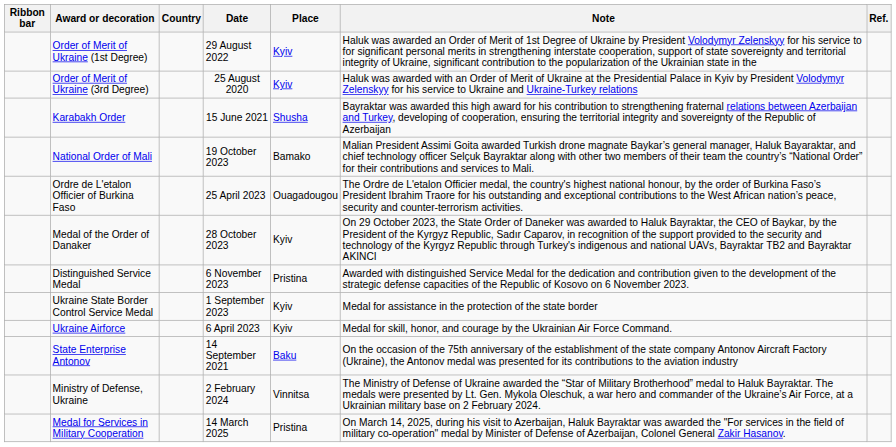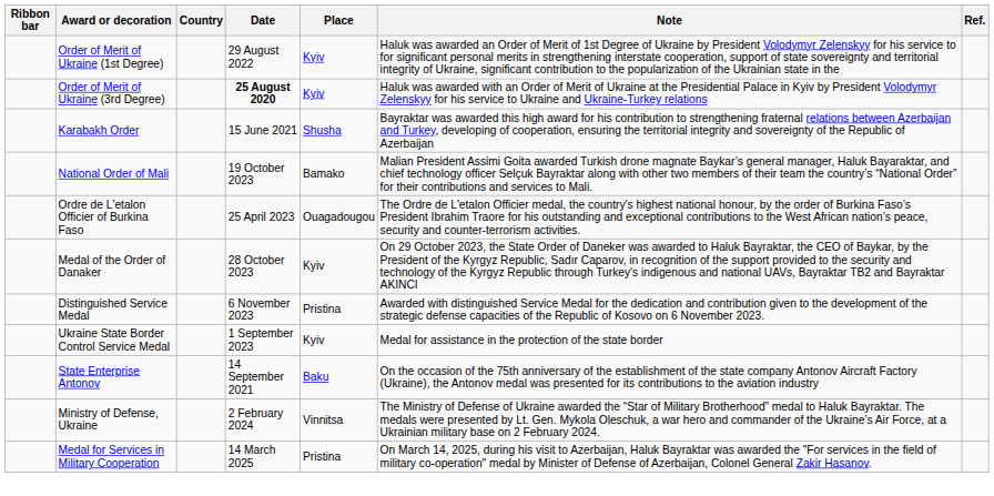Order of Merit of Ukraine (3rd Degree) | Date: normal -> bold
- row: Ukraine Airforce | 6 April 2023 | Kyiv | Medal for skill, honor, and courage by the Ukrainian Air Force Command.
